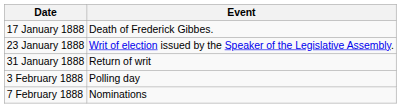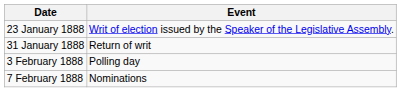- row: 17 January 1888 | Death of Frederick Gibbes.
